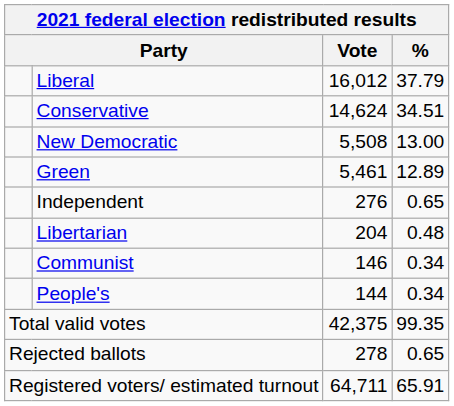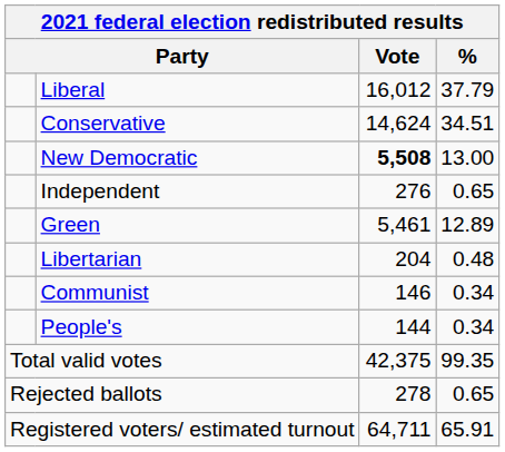New Democratic | Vote: normal -> bold
rows swapped: Green <-> Independent
